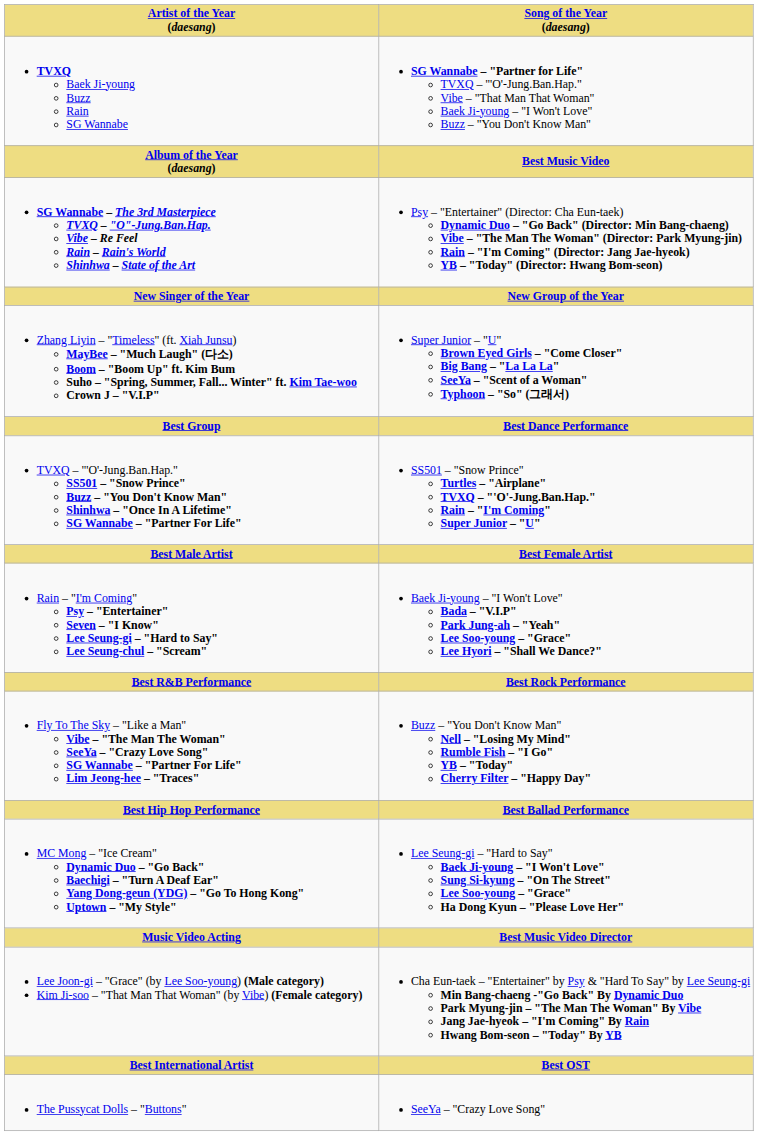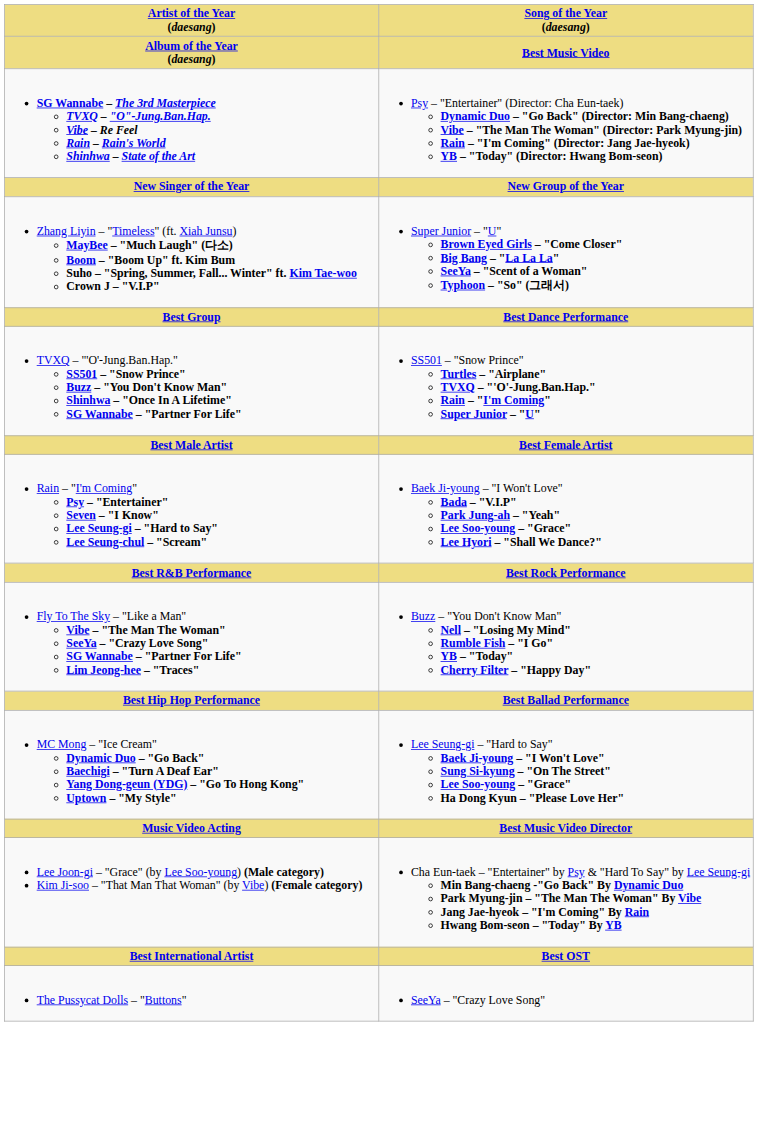- row: TVXQ Baek Ji-young Buzz Rain SG Wannabe | SG Wannabe – "Partner for Life" TVXQ – "'O'-Jung.Ban.Hap." Vibe – "That Man That Woman" Baek Ji-young – "I Won't Love" Buzz – "You Don't Know Man"
